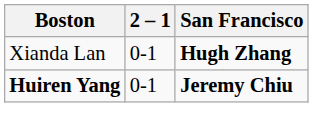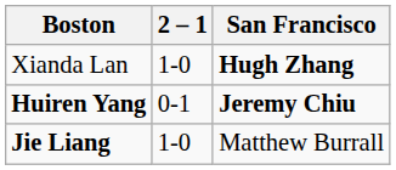Xianda Lan | 2 – 1: 0-1 -> 1-0
+ row: Jie Liang | 1-0 | Matthew Burrall
